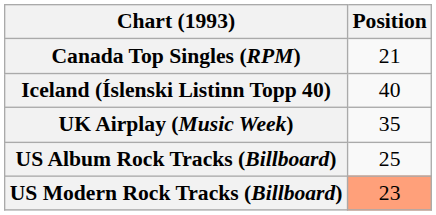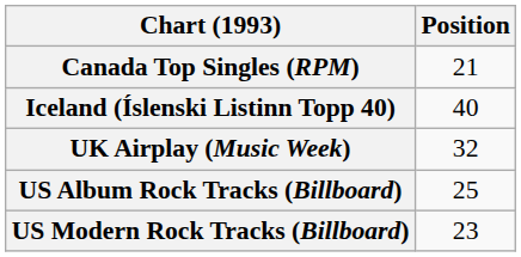UK Airplay (Music Week) | Position: 35 -> 32
US Modern Rock Tracks (Billboard) | Position: lightsalmon background -> no background
